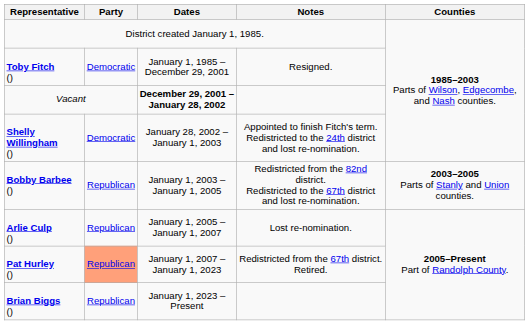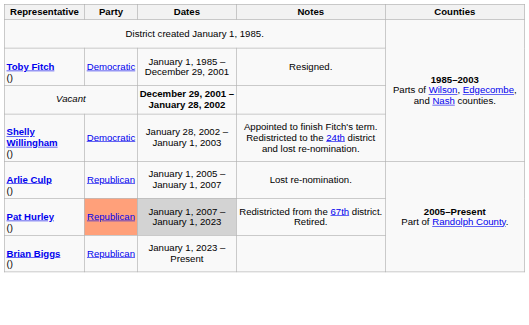- row: Bobby Barbee () | Republican | January 1, 2003 – January 1, 2005 | Redistricted from the 82nd district. Redistricted to the 67th district and lost re-nomination. | 2003–2005 Parts of Stanly and Union counties.
Pat Hurley () | Dates: no background -> lightgrey background
